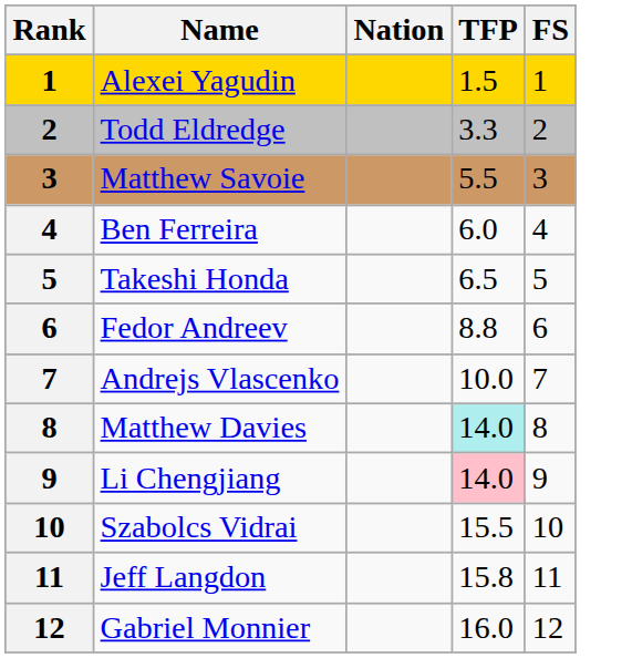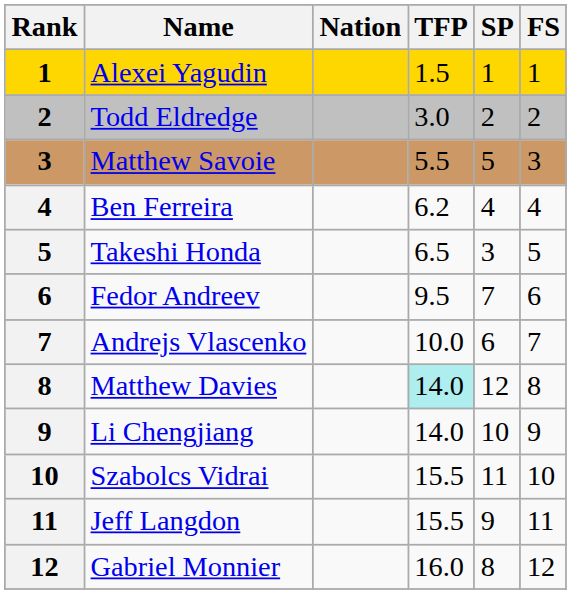+ column: SP | 1 | 2 | 5 | 4 | 3 | 7 | 6 | 12 | 10 | 11 | 9 | 8
Todd Eldredge | TFP: 3.3 -> 3.0
Ben Ferreira | TFP: 6.0 -> 6.2
Fedor Andreev | TFP: 8.8 -> 9.5
Li Chengjiang | TFP: pink background -> no background
Jeff Langdon | TFP: 15.8 -> 15.5
